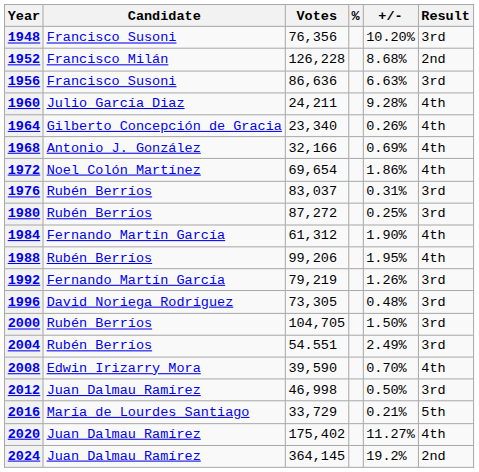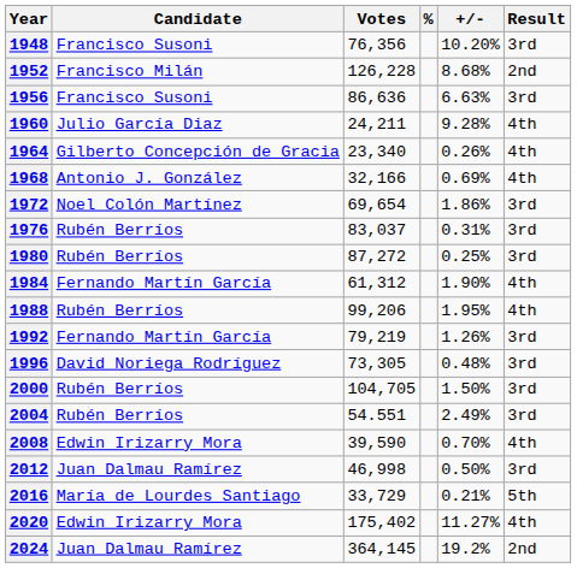1972 | Result: 4th -> 3rd
2020 | Candidate: Juan Dalmau Ramírez -> Edwin Irizarry Mora
